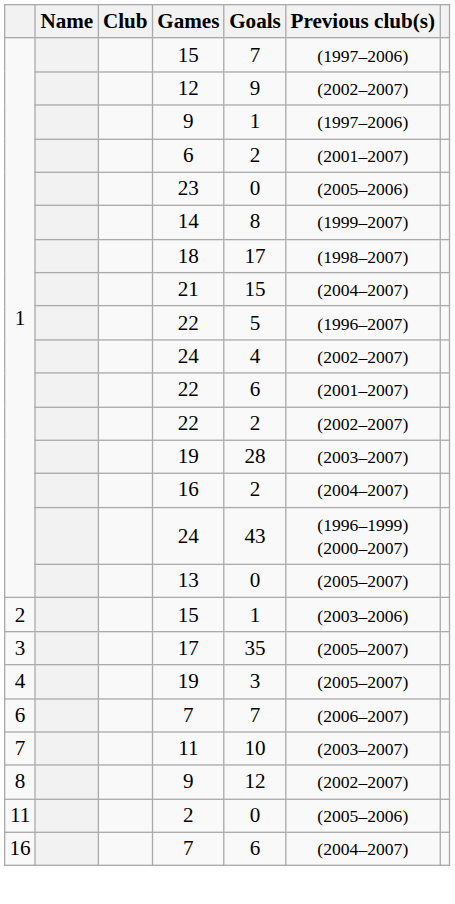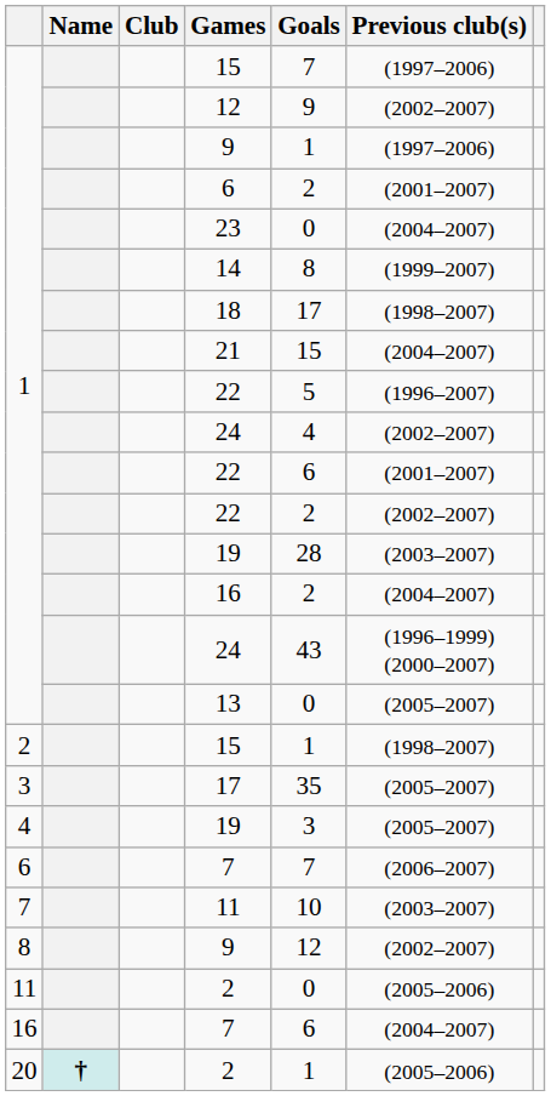23 | Previous club(s): (2005–2006) -> (2004–2007)
2 / 15 | Previous club(s): (2003–2006) -> (1998–2007)
+ row: 20 | † | 2 | 1 | (2005–2006)
